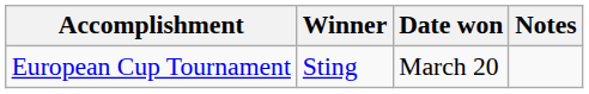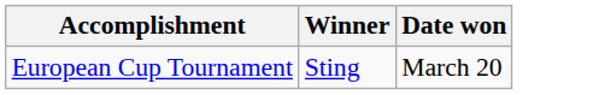- column: Notes
